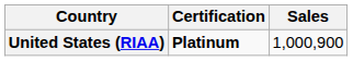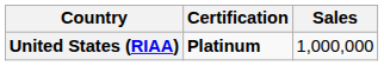United States (RIAA) | Sales: 1,000,900 -> 1,000,000
